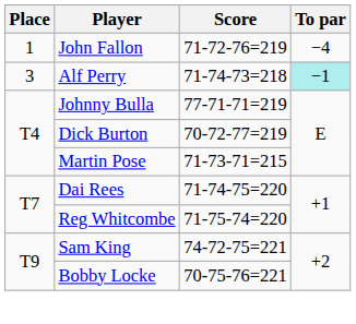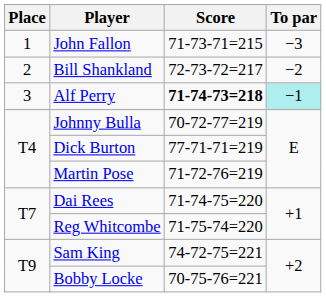John Fallon | Score: 71-72-76=219 -> 71-73-71=215
John Fallon | To par: −4 -> −3
+ row: 2 | Bill Shankland | 72-73-72=217 | −2
Alf Perry | Score: normal -> bold
Johnny Bulla | Score: 77-71-71=219 -> 70-72-77=219
Dick Burton | Score: 70-72-77=219 -> 77-71-71=219
Martin Pose | Score: 71-73-71=215 -> 71-72-76=219
